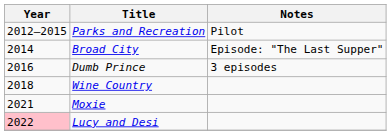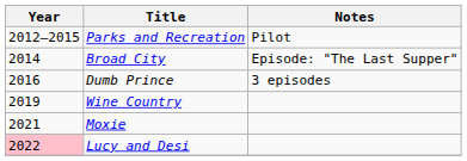Wine Country | Year: 2018 -> 2019
